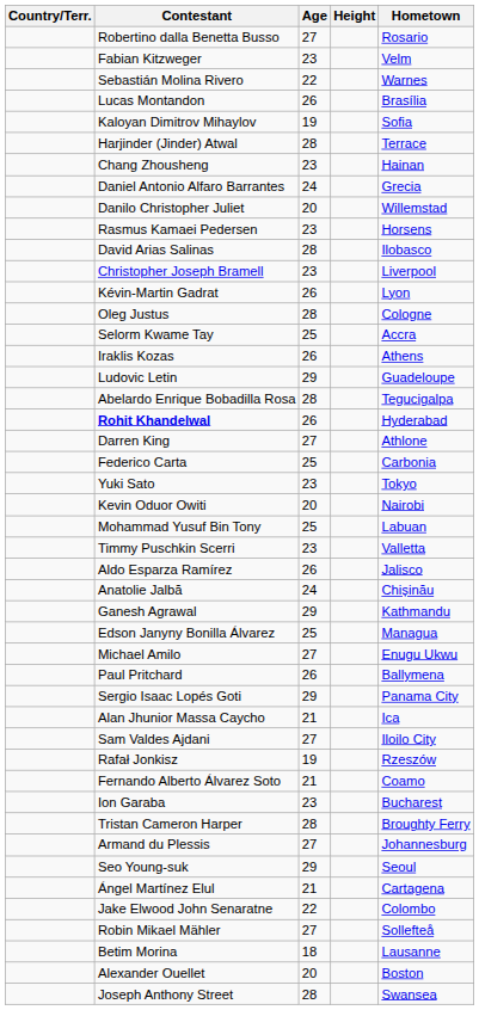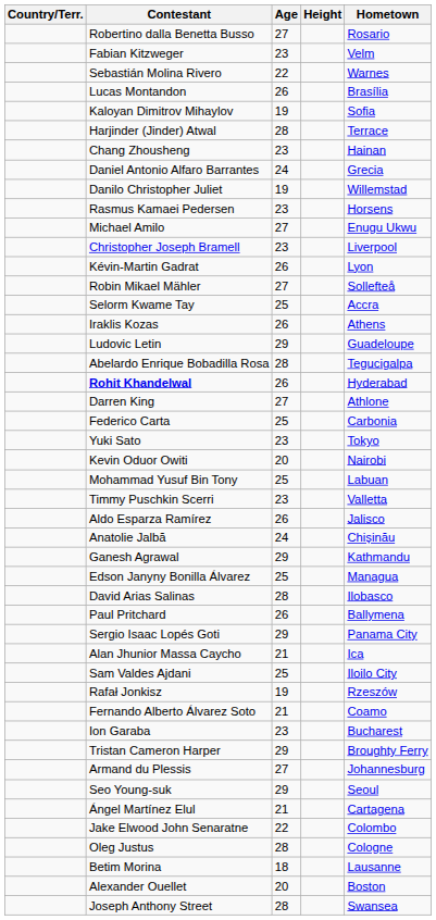Danilo Christopher Juliet | Age: 20 -> 19
rows swapped: David Arias Salinas <-> Michael Amilo
rows swapped: Oleg Justus <-> Robin Mikael Mähler
Sam Valdes Ajdani | Age: 27 -> 25
Tristan Cameron Harper | Age: 28 -> 29
